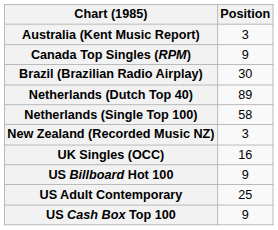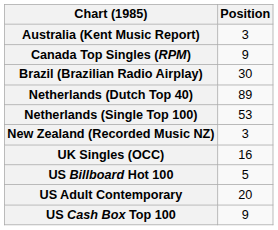Netherlands (Single Top 100) | Position: 58 -> 53
US Billboard Hot 100 | Position: 9 -> 5
US Adult Contemporary | Position: 25 -> 20
